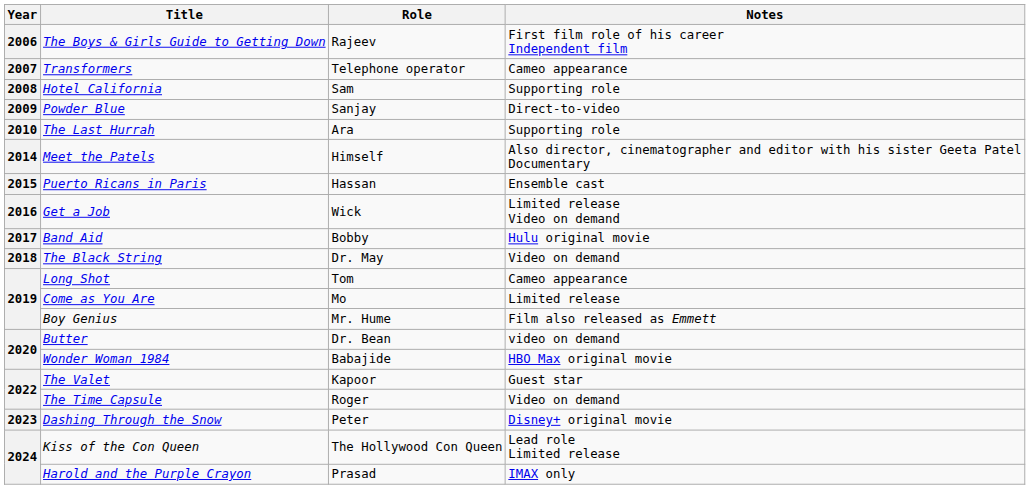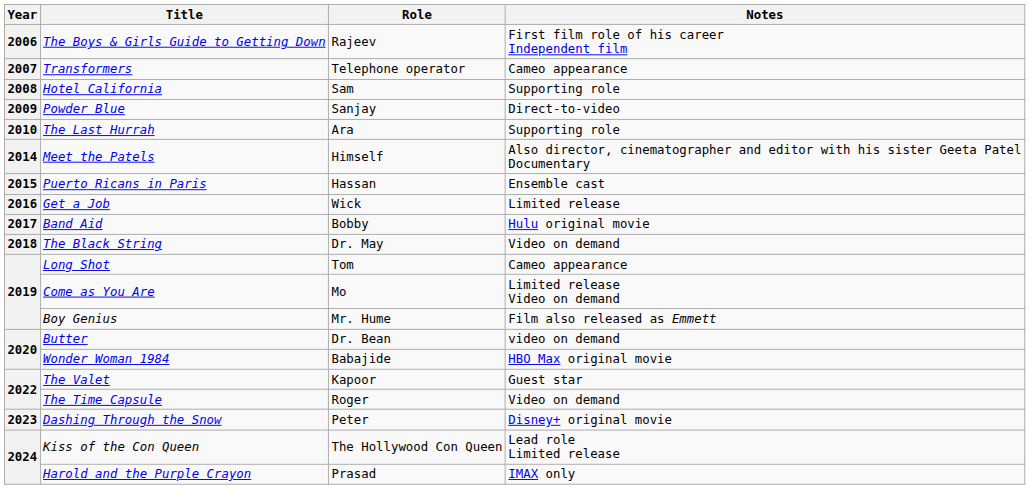Get a Job | Notes: Limited release Video on demand -> Limited release
Come as You Are | Notes: Limited release -> Limited release Video on demand
